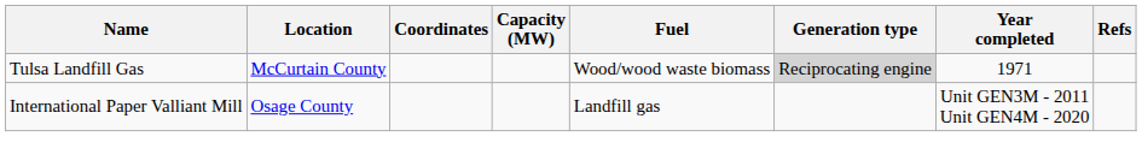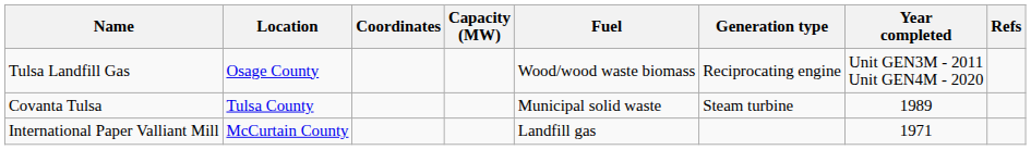Tulsa Landfill Gas | Location: McCurtain County -> Osage County
Tulsa Landfill Gas | Generation type: lightgrey background -> no background
Tulsa Landfill Gas | Year completed: 1971 -> Unit GEN3M - 2011 Unit GEN4M - 2020
+ row: Covanta Tulsa | Tulsa County | Municipal solid waste | Steam turbine | 1989
International Paper Valliant Mill | Location: Osage County -> McCurtain County
International Paper Valliant Mill | Year completed: Unit GEN3M - 2011 Unit GEN4M - 2020 -> 1971
